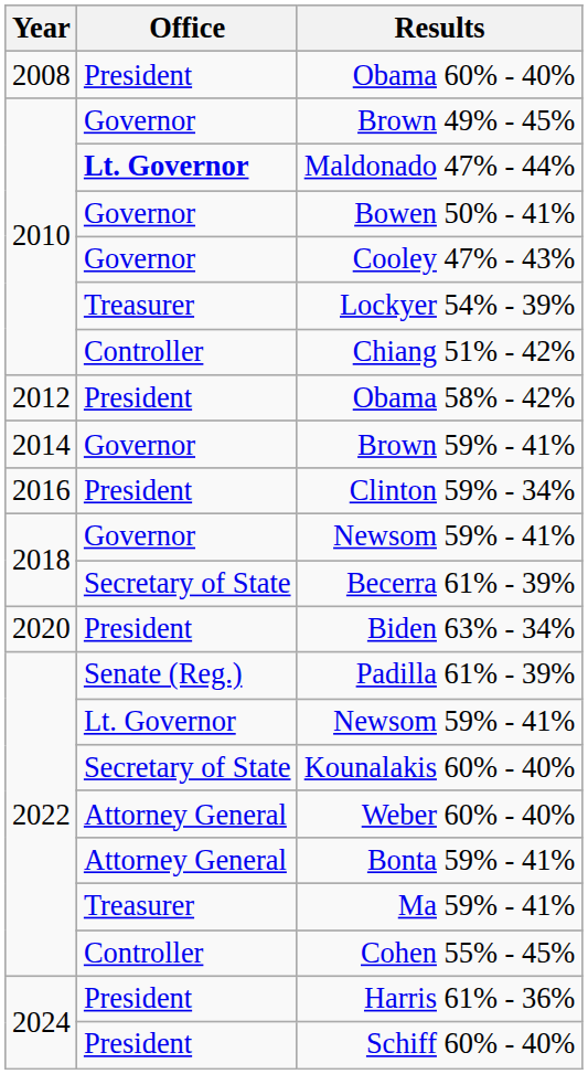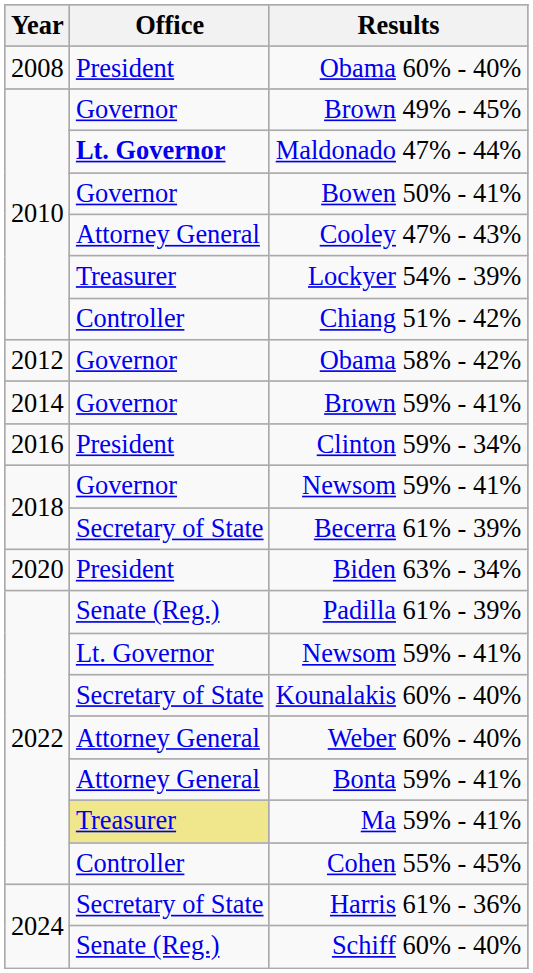Cooley 47% - 43% | Office: Governor -> Attorney General
Obama 58% - 42% | Office: President -> Governor
Ma 59% - 41% | Office: no background -> khaki background
Harris 61% - 36% | Office: President -> Secretary of State
Schiff 60% - 40% | Office: President -> Senate (Reg.)
